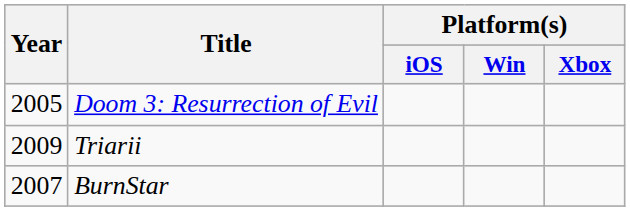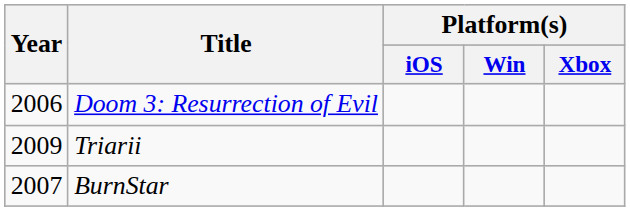Doom 3: Resurrection of Evil | Year: 2005 -> 2006
